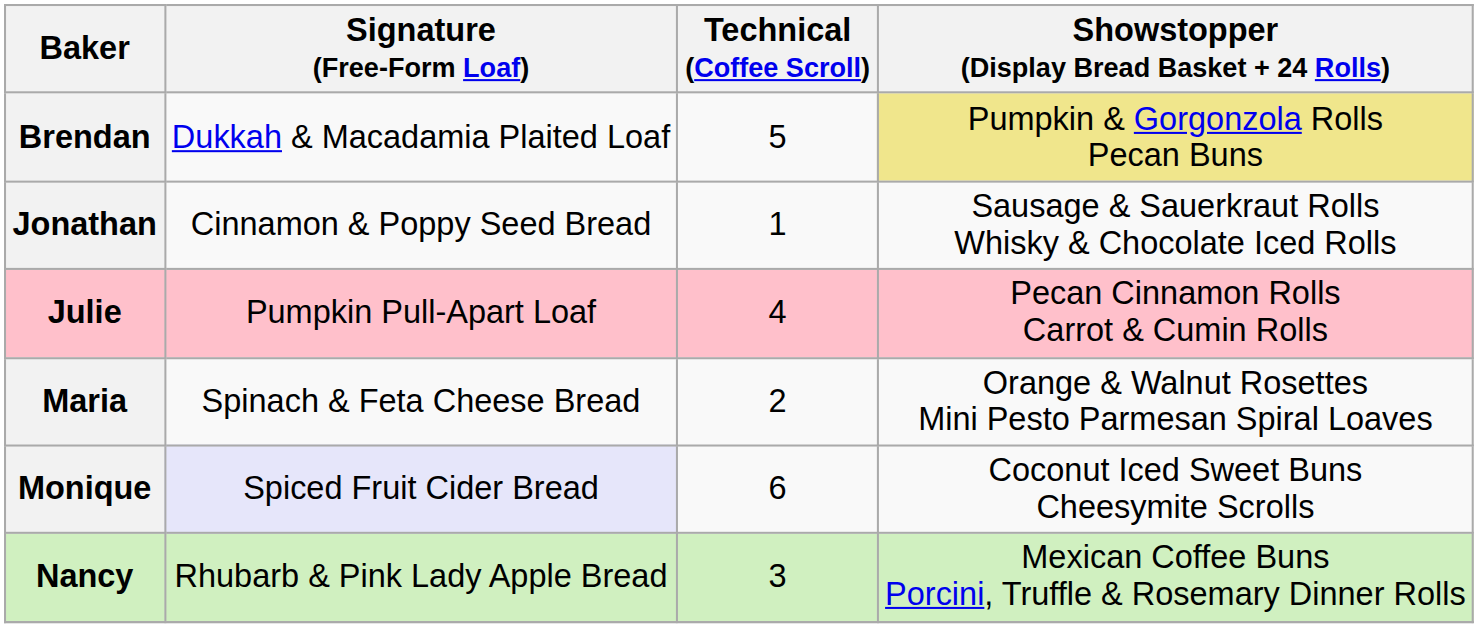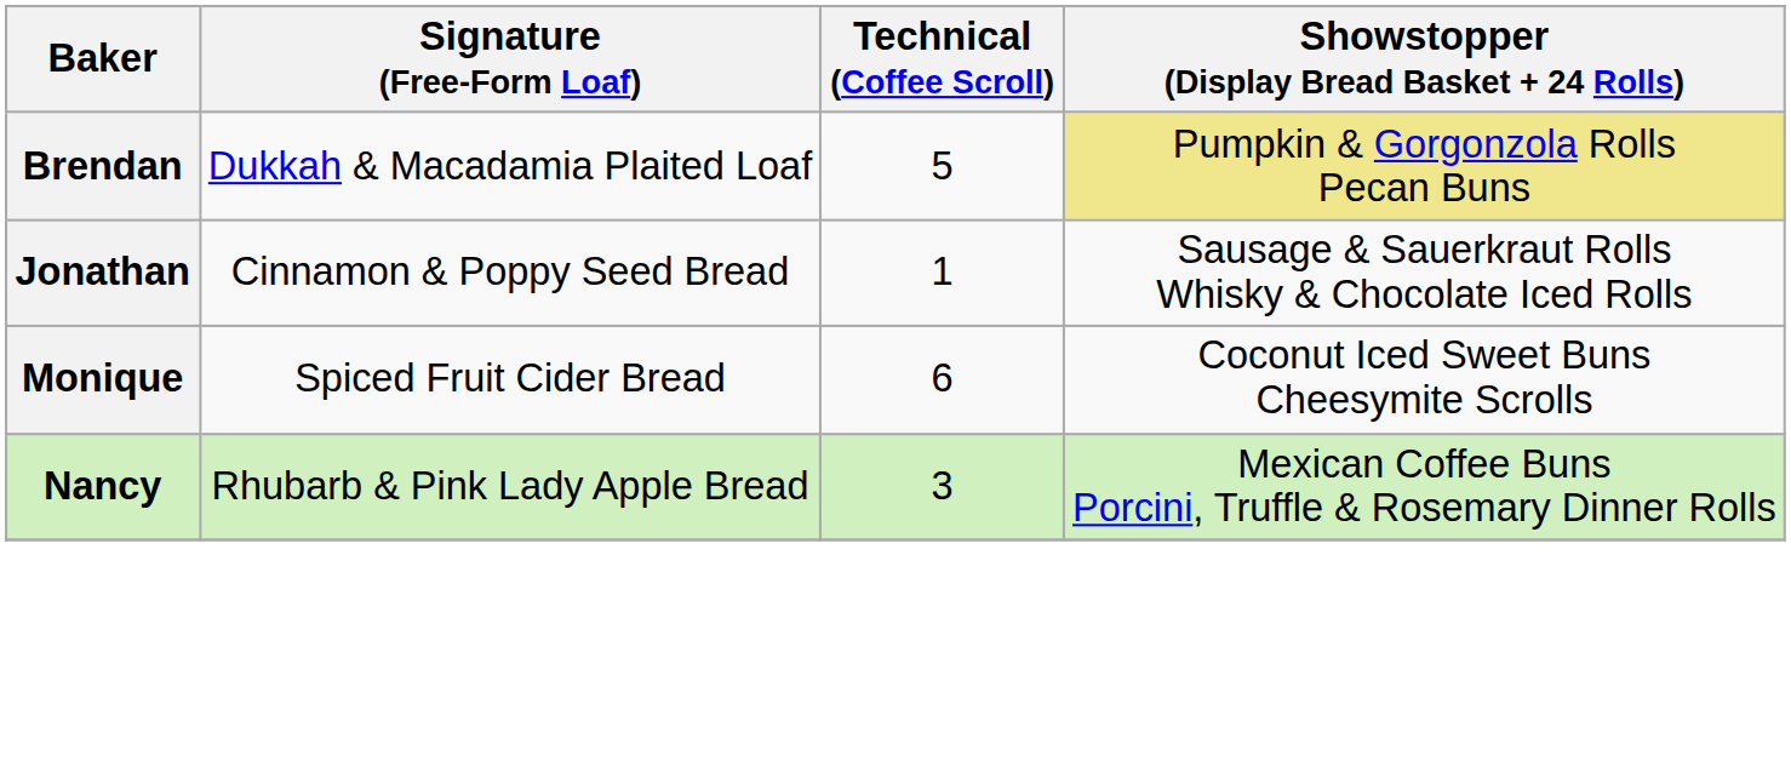- row: Julie | Pumpkin Pull-Apart Loaf | 4 | Pecan Cinnamon Rolls Carrot & Cumin Rolls
- row: Maria | Spinach & Feta Cheese Bread | 2 | Orange & Walnut Rosettes Mini Pesto Parmesan Spiral Loaves
Monique | Signature (Free-Form Loaf): lavender background -> no background
